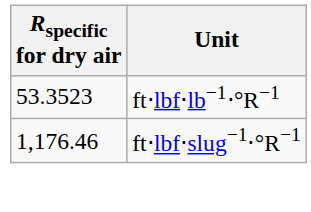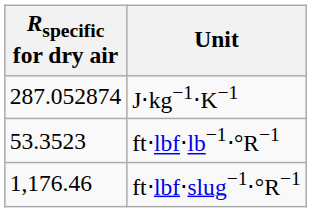+ row: 287.052874 | J⋅kg−1⋅K−1
